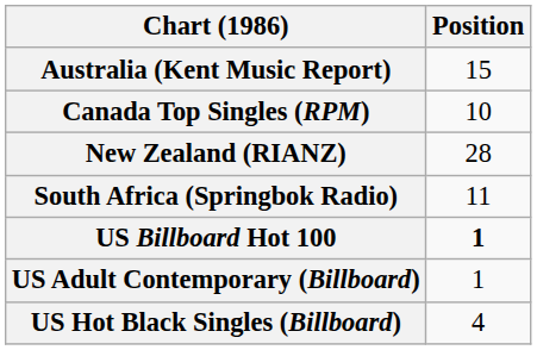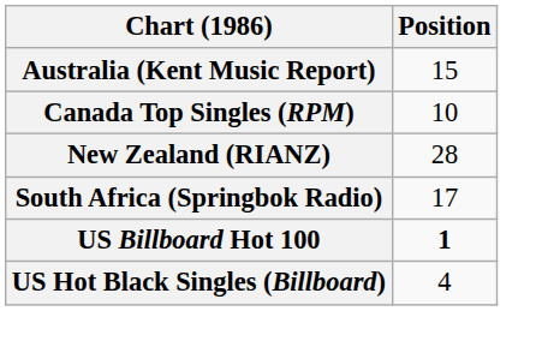South Africa (Springbok Radio) | Position: 11 -> 17
- row: US Adult Contemporary (Billboard) | 1
